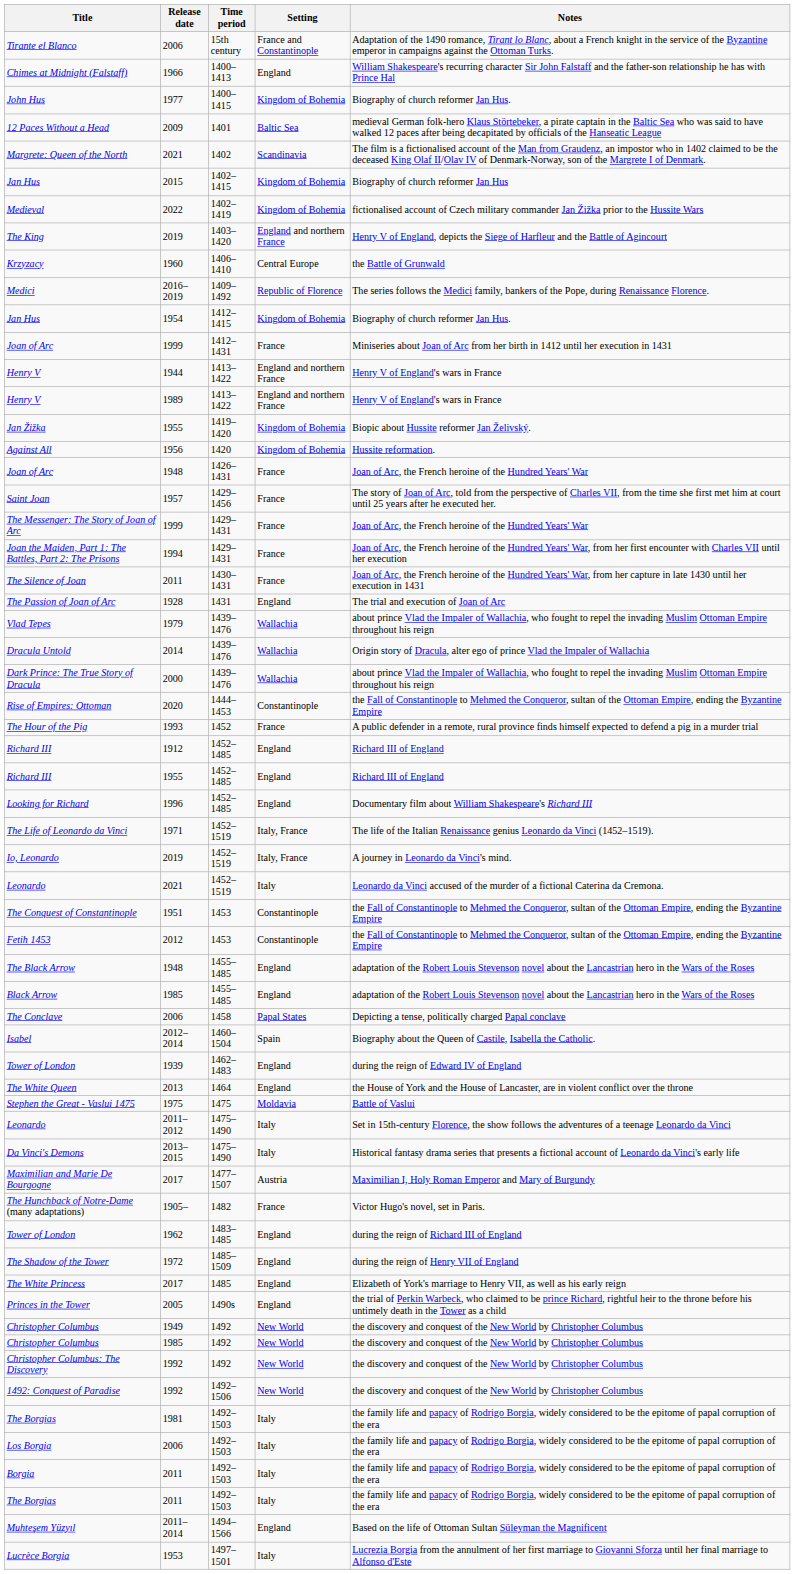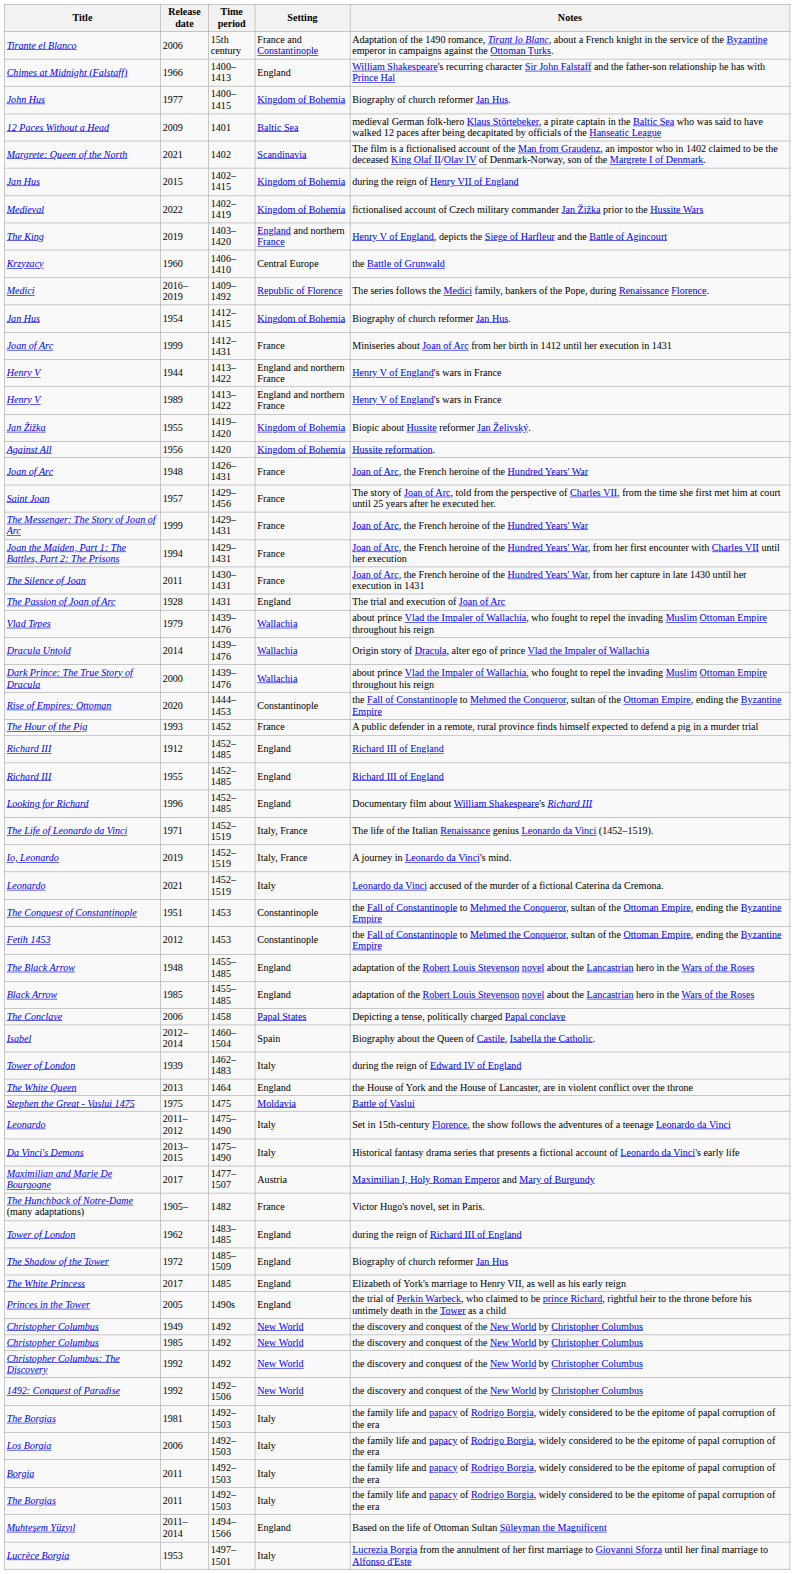Jan Hus / 2015 | Notes: Biography of church reformer Jan Hus -> during the reign of Henry VII of England
Tower of London / 1939 | Setting: England -> Italy
The Shadow of the Tower | Notes: during the reign of Henry VII of England -> Biography of church reformer Jan Hus
